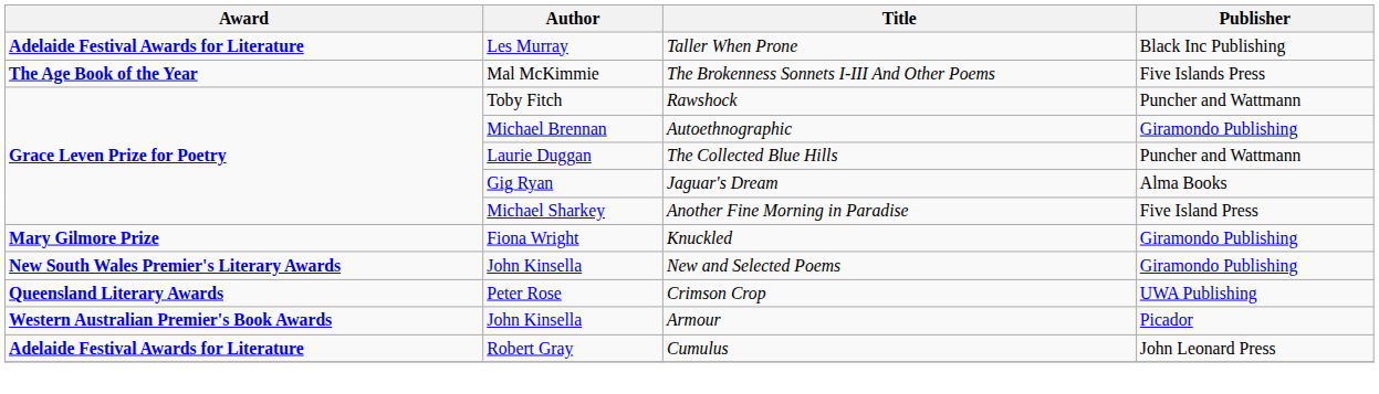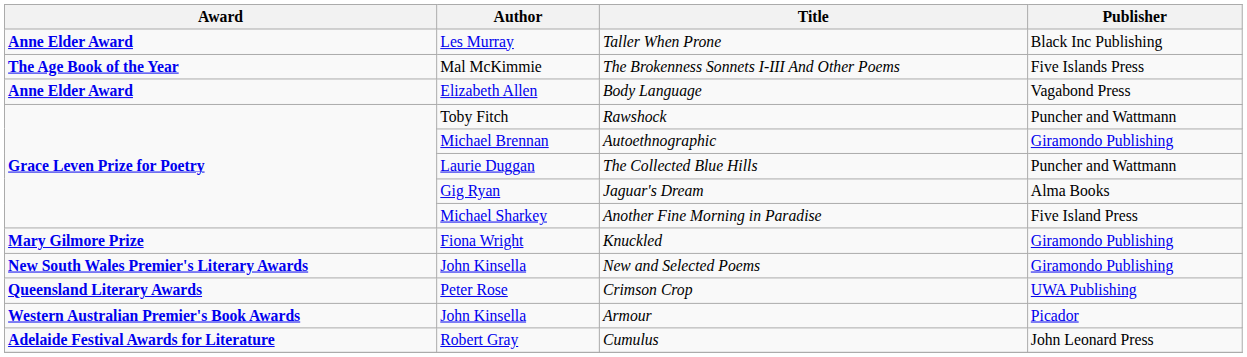Taller When Prone | Award: Adelaide Festival Awards for Literature -> Anne Elder Award
+ row: Anne Elder Award | Elizabeth Allen | Body Language | Vagabond Press
